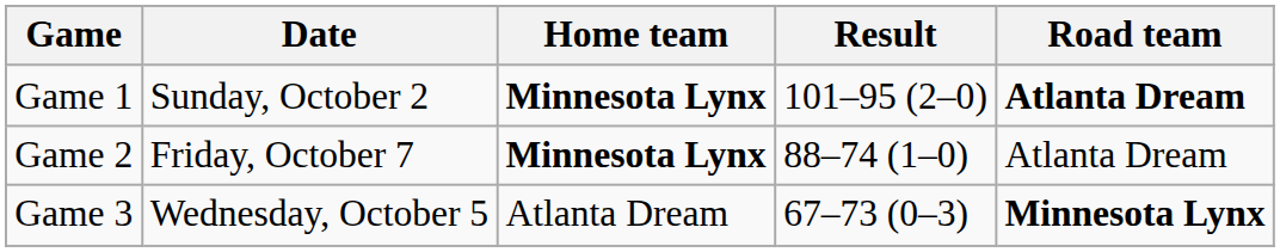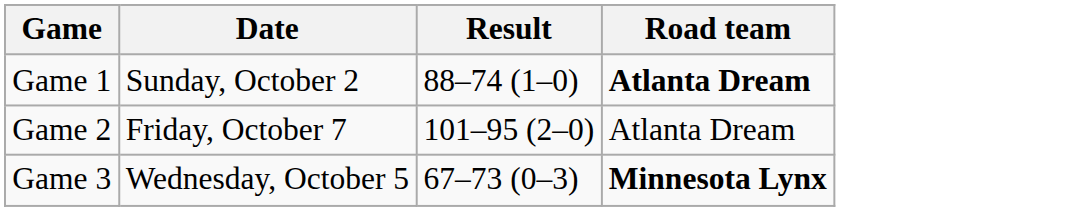- column: Home team | Minnesota Lynx | Minnesota Lynx | Atlanta Dream
Game 1 | Result: 101–95 (2–0) -> 88–74 (1–0)
Game 2 | Result: 88–74 (1–0) -> 101–95 (2–0)
